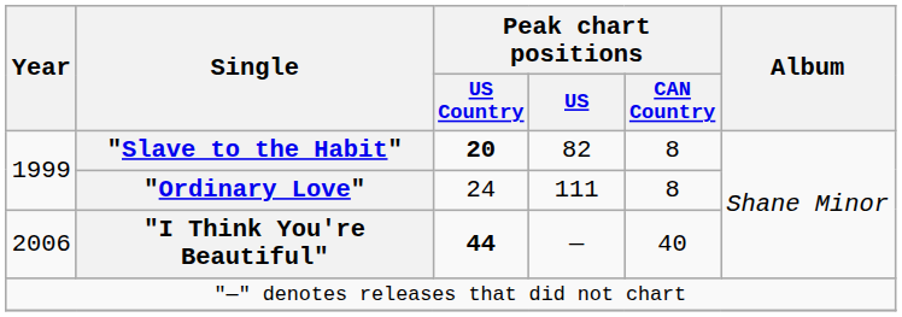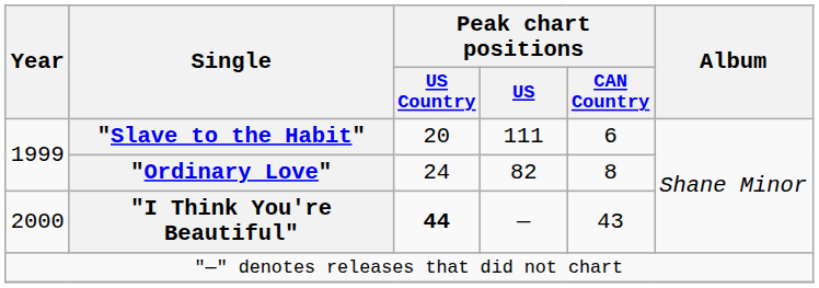"Slave to the Habit" | Peak chart positions / US Country: bold -> normal
"Slave to the Habit" | Peak chart positions / US: 82 -> 111
"Slave to the Habit" | Peak chart positions / CAN Country: 8 -> 6
"Ordinary Love" | Peak chart positions / US: 111 -> 82
"I Think You're Beautiful" | Year: 2006 -> 2000
"I Think You're Beautiful" | Peak chart positions / CAN Country: 40 -> 43
